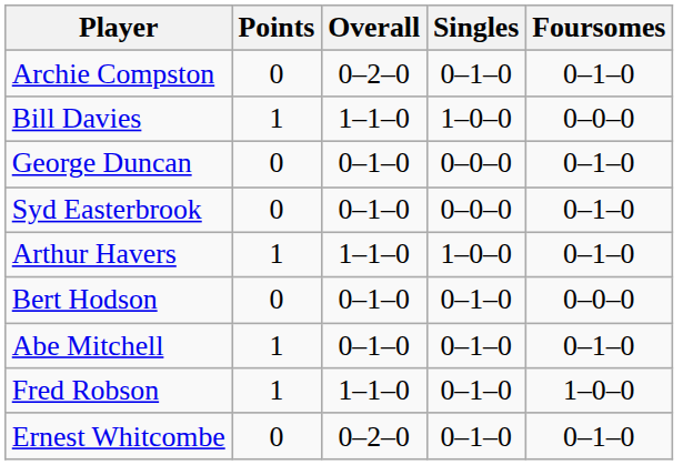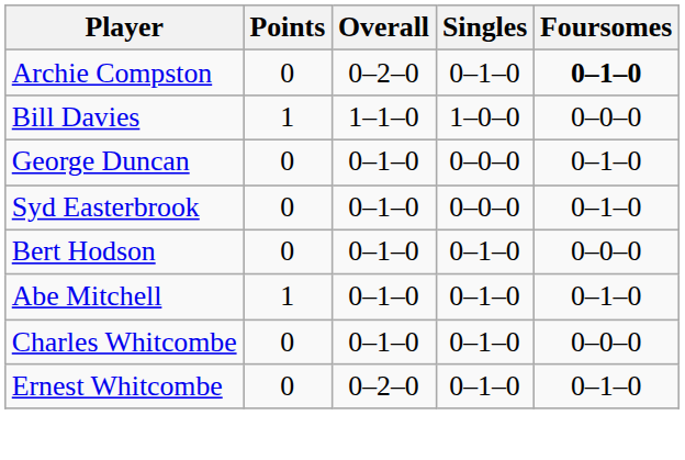Archie Compston | Foursomes: normal -> bold
- row: Arthur Havers | 1 | 1–1–0 | 1–0–0 | 0–1–0
- row: Fred Robson | 1 | 1–1–0 | 0–1–0 | 1–0–0
+ row: Charles Whitcombe | 0 | 0–1–0 | 0–1–0 | 0–0–0
